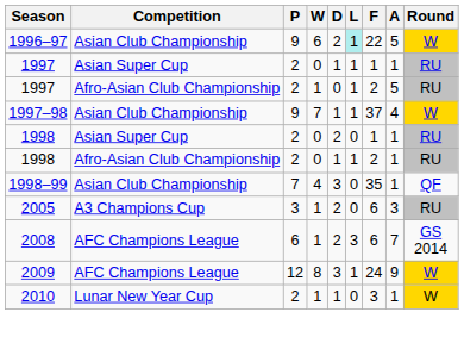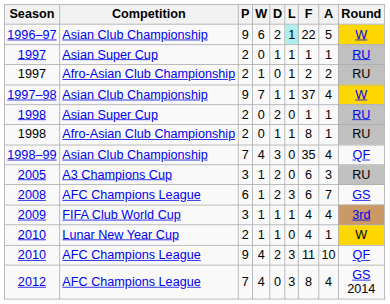1997 / Afro-Asian Club Championship | A: 5 -> 2
1998 / Afro-Asian Club Championship | F: 2 -> 8
1998–99 | A: 1 -> 4
2008 | Round: GS 2014 -> GS
- row: 2009 | AFC Champions League | 12 | 8 | 3 | 1 | 24 | 9 | W
+ row: 2009 | FIFA Club World Cup | 3 | 1 | 1 | 1 | 4 | 4 | 3rd
2010 / Lunar New Year Cup | F: 3 -> 4
+ row: 2010 | AFC Champions League | 9 | 4 | 2 | 3 | 11 | 10 | QF
+ row: 2012 | AFC Champions League | 7 | 4 | 0 | 3 | 8 | 4 | GS 2014
